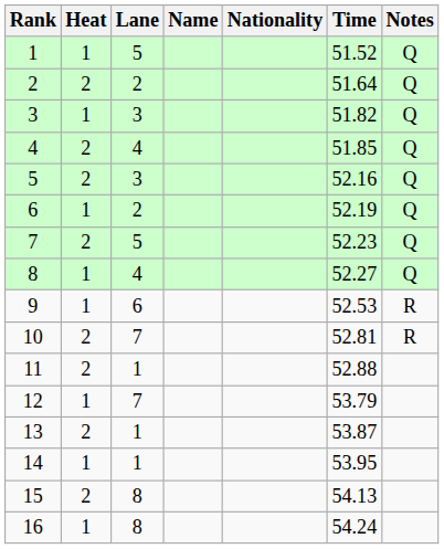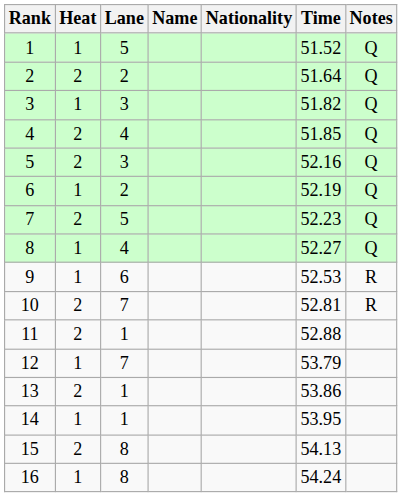13 | Time: 53.87 -> 53.86
